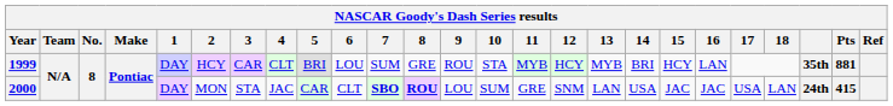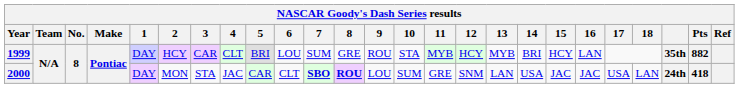1999 | Pts: 881 -> 882
2000 | Pts: 415 -> 418
